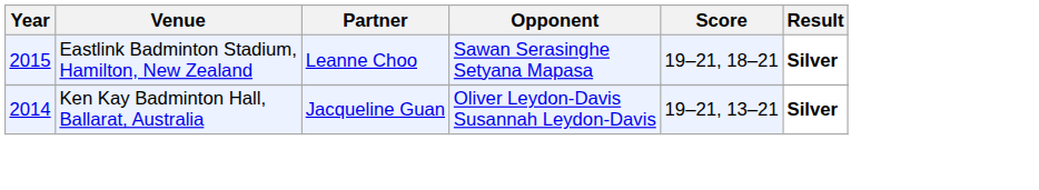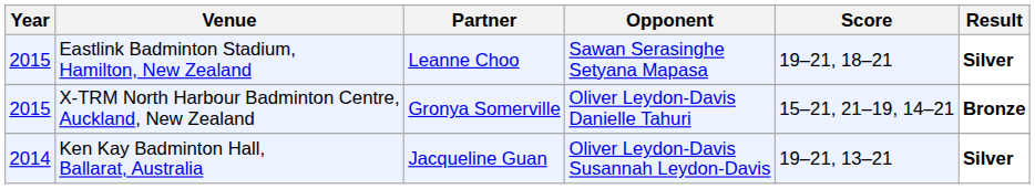+ row: 2015 | X-TRM North Harbour Badminton Centre, Auckland, New Zealand | Gronya Somerville | Oliver Leydon-Davis Danielle Tahuri | 15–21, 21–19, 14–21 | Bronze
